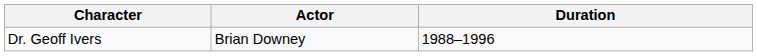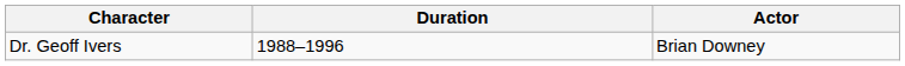columns swapped: Actor <-> Duration
